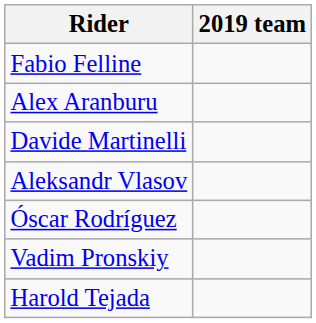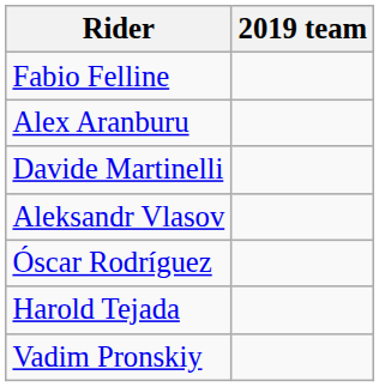rows swapped: Vadim Pronskiy <-> Harold Tejada
